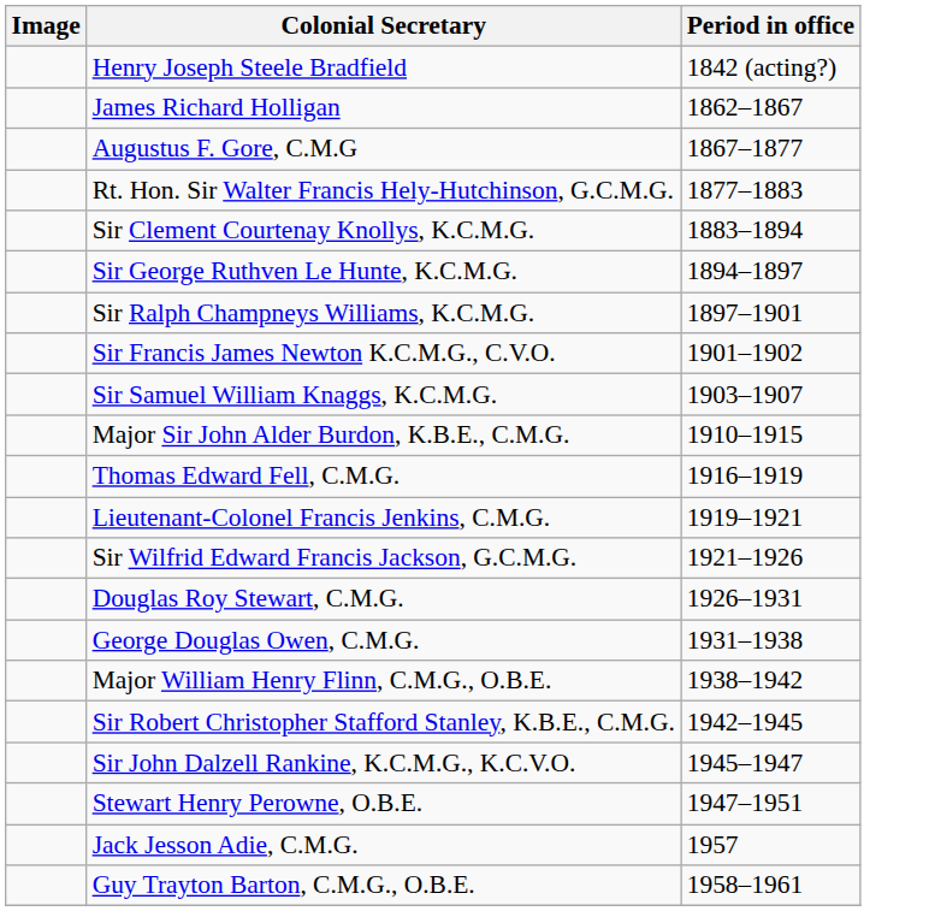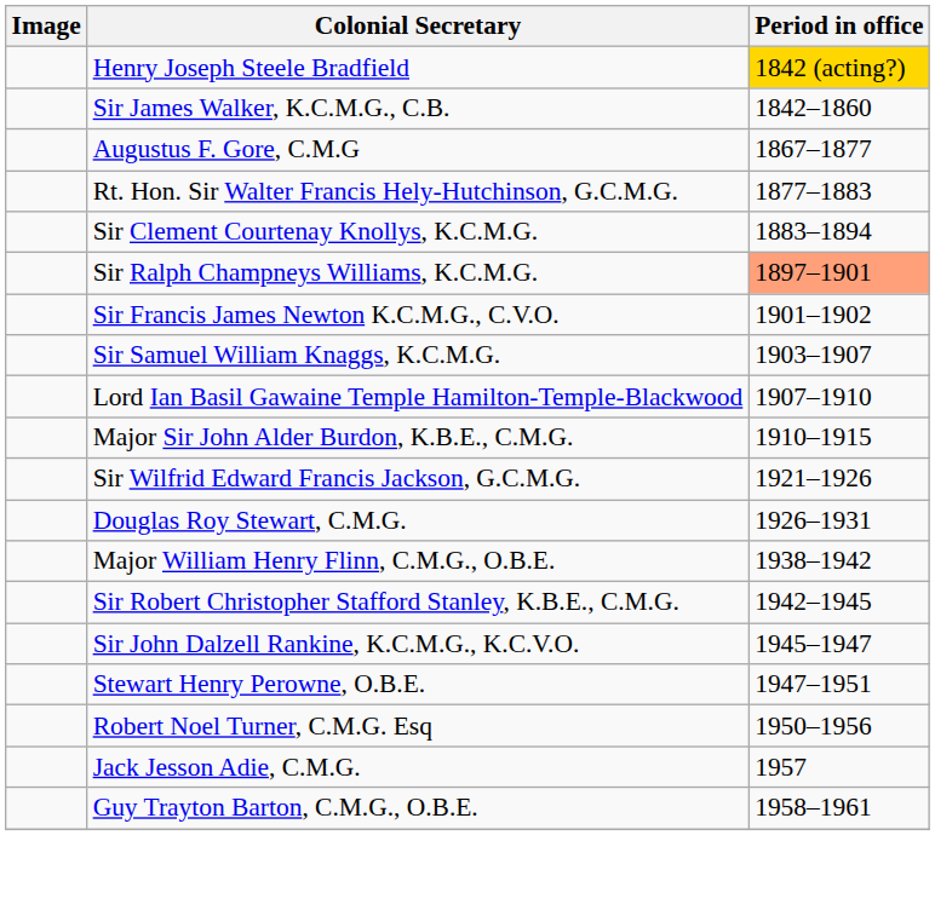Henry Joseph Steele Bradfield | Period in office: no background -> gold background
+ row: Sir James Walker, K.C.M.G., C.B. | 1842–1860
- row: James Richard Holligan | 1862–1867
- row: Sir George Ruthven Le Hunte, K.C.M.G. | 1894–1897
Sir Ralph Champneys Williams, K.C.M.G. | Period in office: no background -> lightsalmon background
+ row: Lord Ian Basil Gawaine Temple Hamilton-Temple-Blackwood | 1907–1910
- row: Thomas Edward Fell, C.M.G. | 1916–1919
- row: Lieutenant-Colonel Francis Jenkins, C.M.G. | 1919–1921
- row: George Douglas Owen, C.M.G. | 1931–1938
+ row: Robert Noel Turner, C.M.G. Esq | 1950–1956
